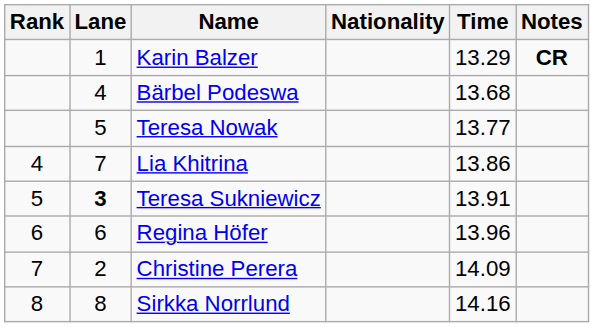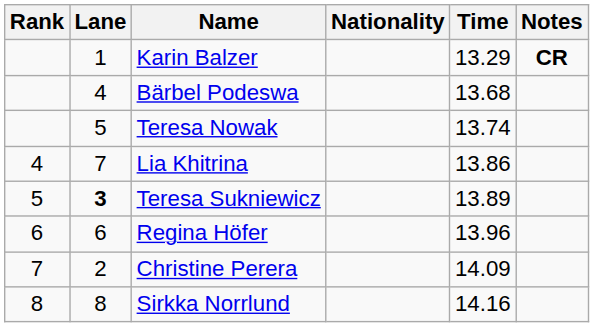Teresa Nowak | Time: 13.77 -> 13.74
Teresa Sukniewicz | Time: 13.91 -> 13.89
